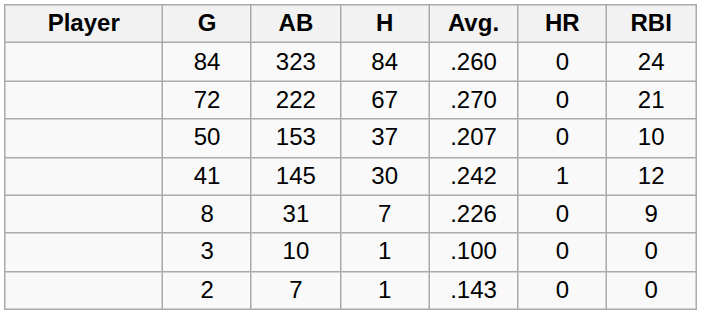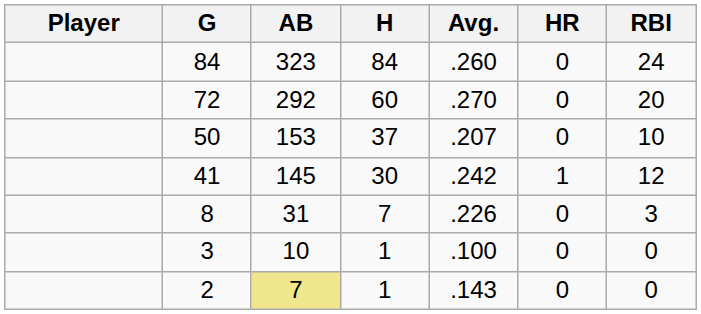72 | AB: 222 -> 292
72 | H: 67 -> 60
72 | RBI: 21 -> 20
8 | RBI: 9 -> 3
2 | AB: no background -> khaki background
